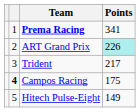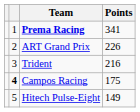ART Grand Prix | Points: paleturquoise background -> no background
Trident | Points: 217 -> 216
